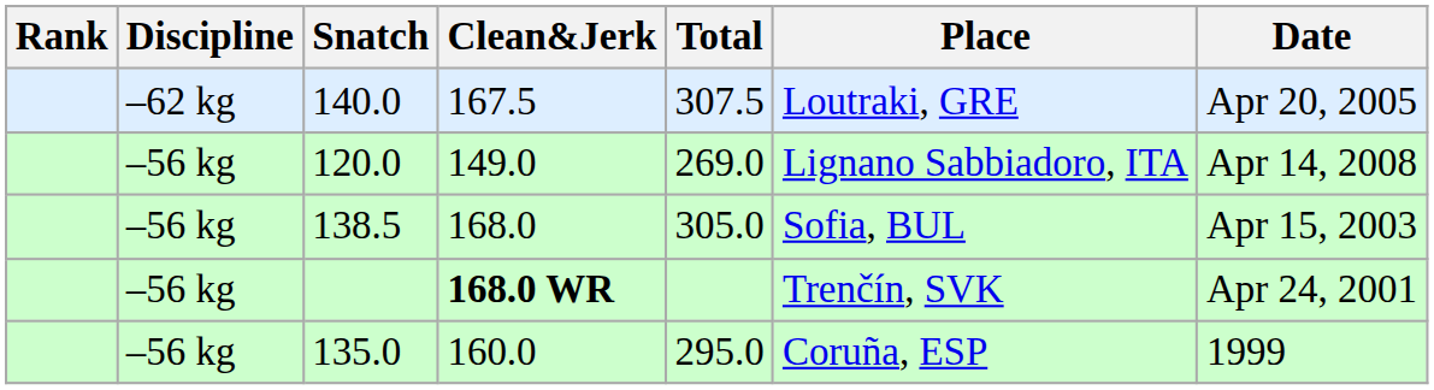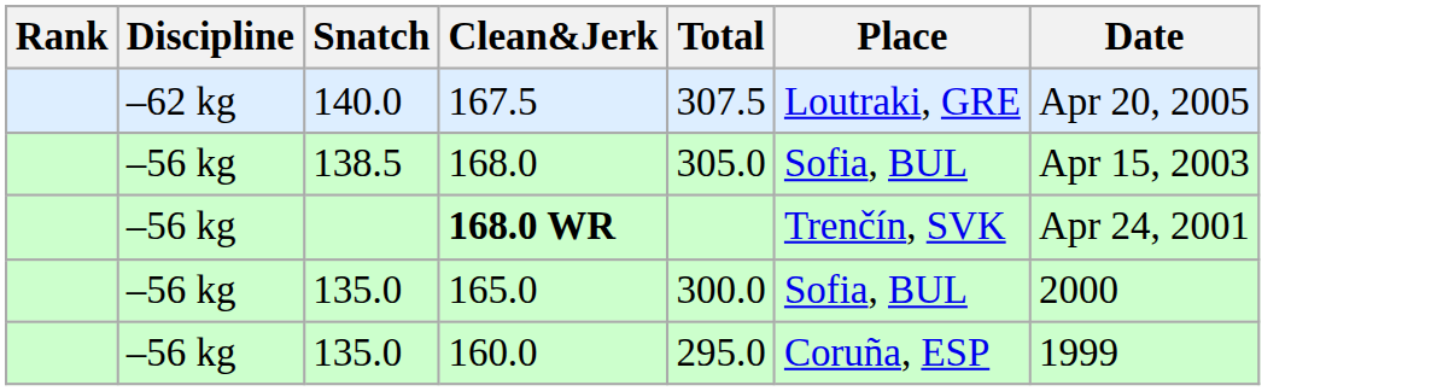- row: –56 kg | 120.0 | 149.0 | 269.0 | Lignano Sabbiadoro, ITA | Apr 14, 2008
+ row: –56 kg | 135.0 | 165.0 | 300.0 | Sofia, BUL | 2000
